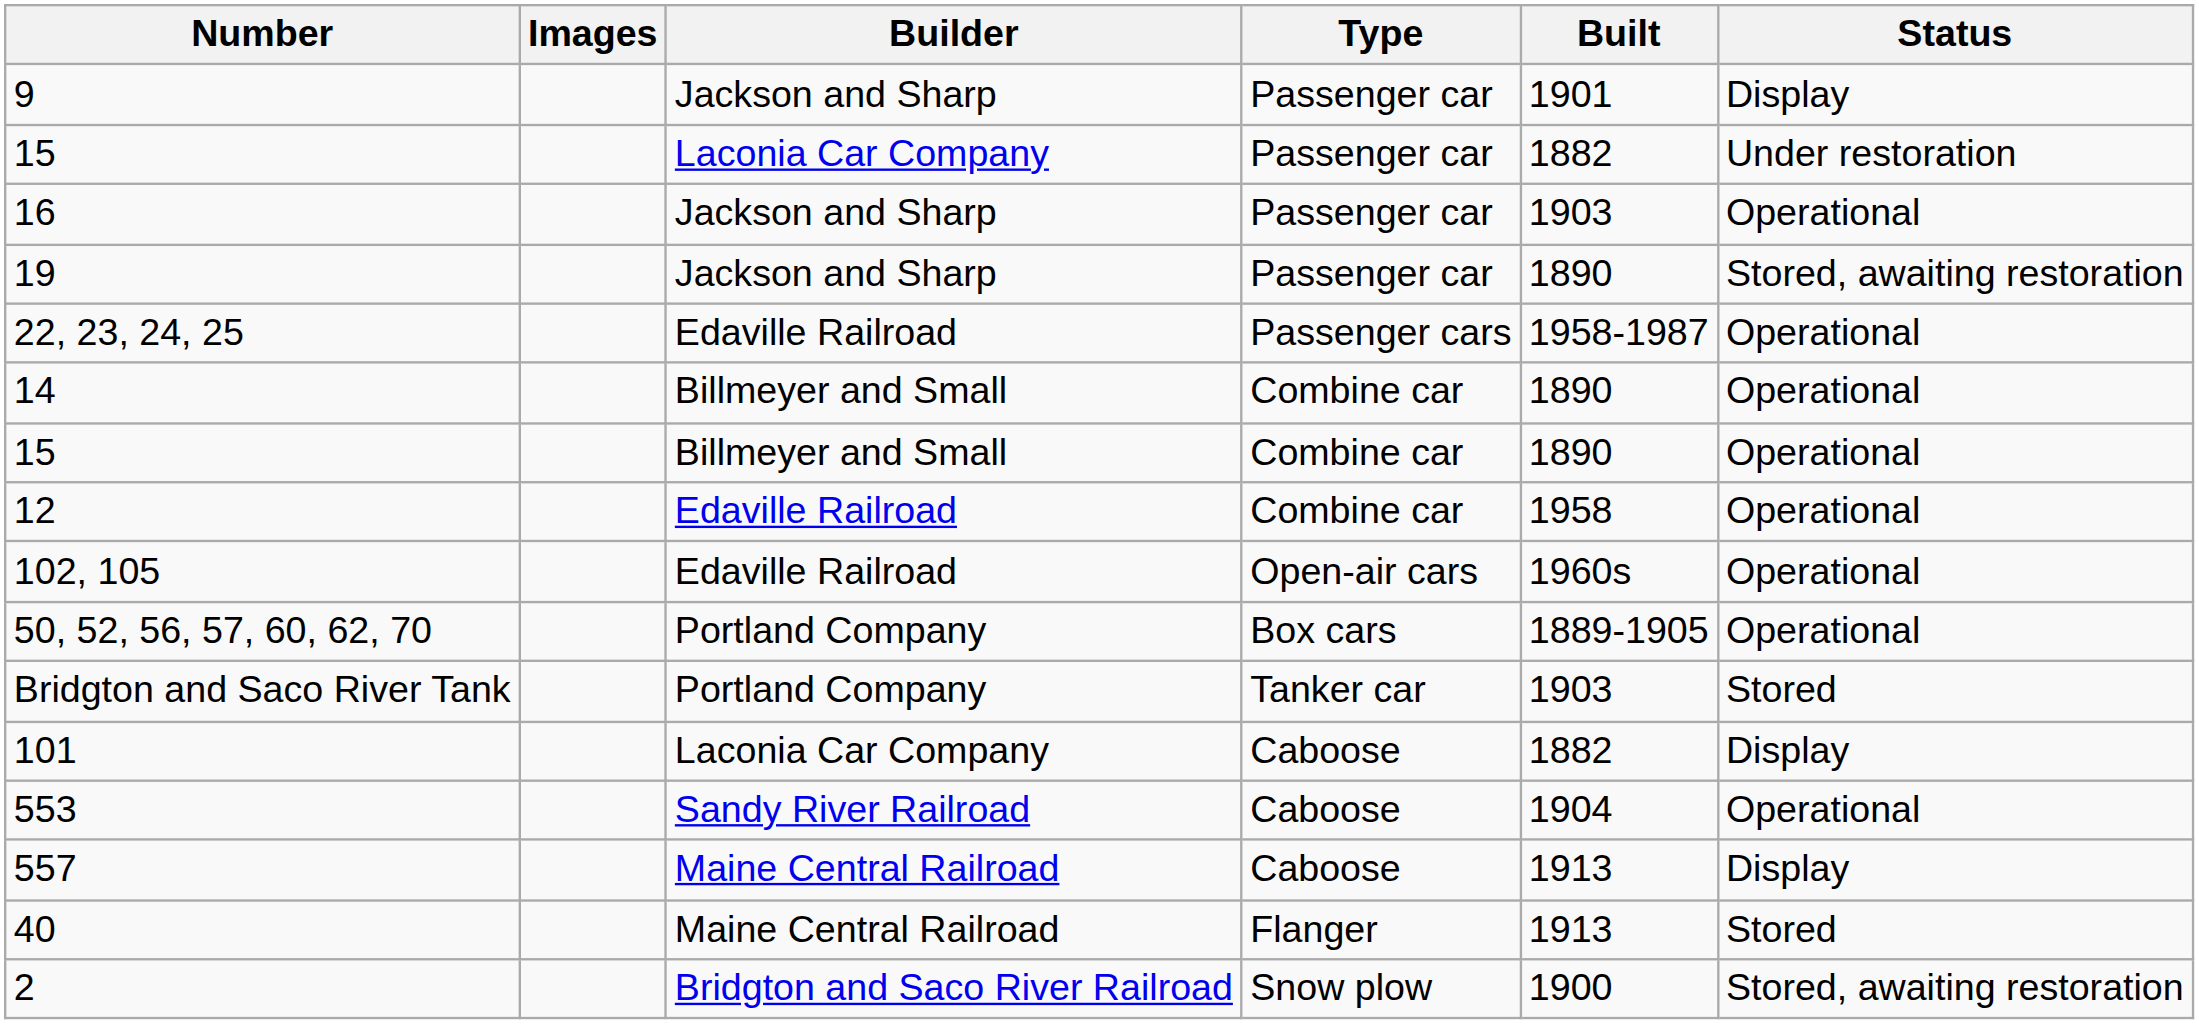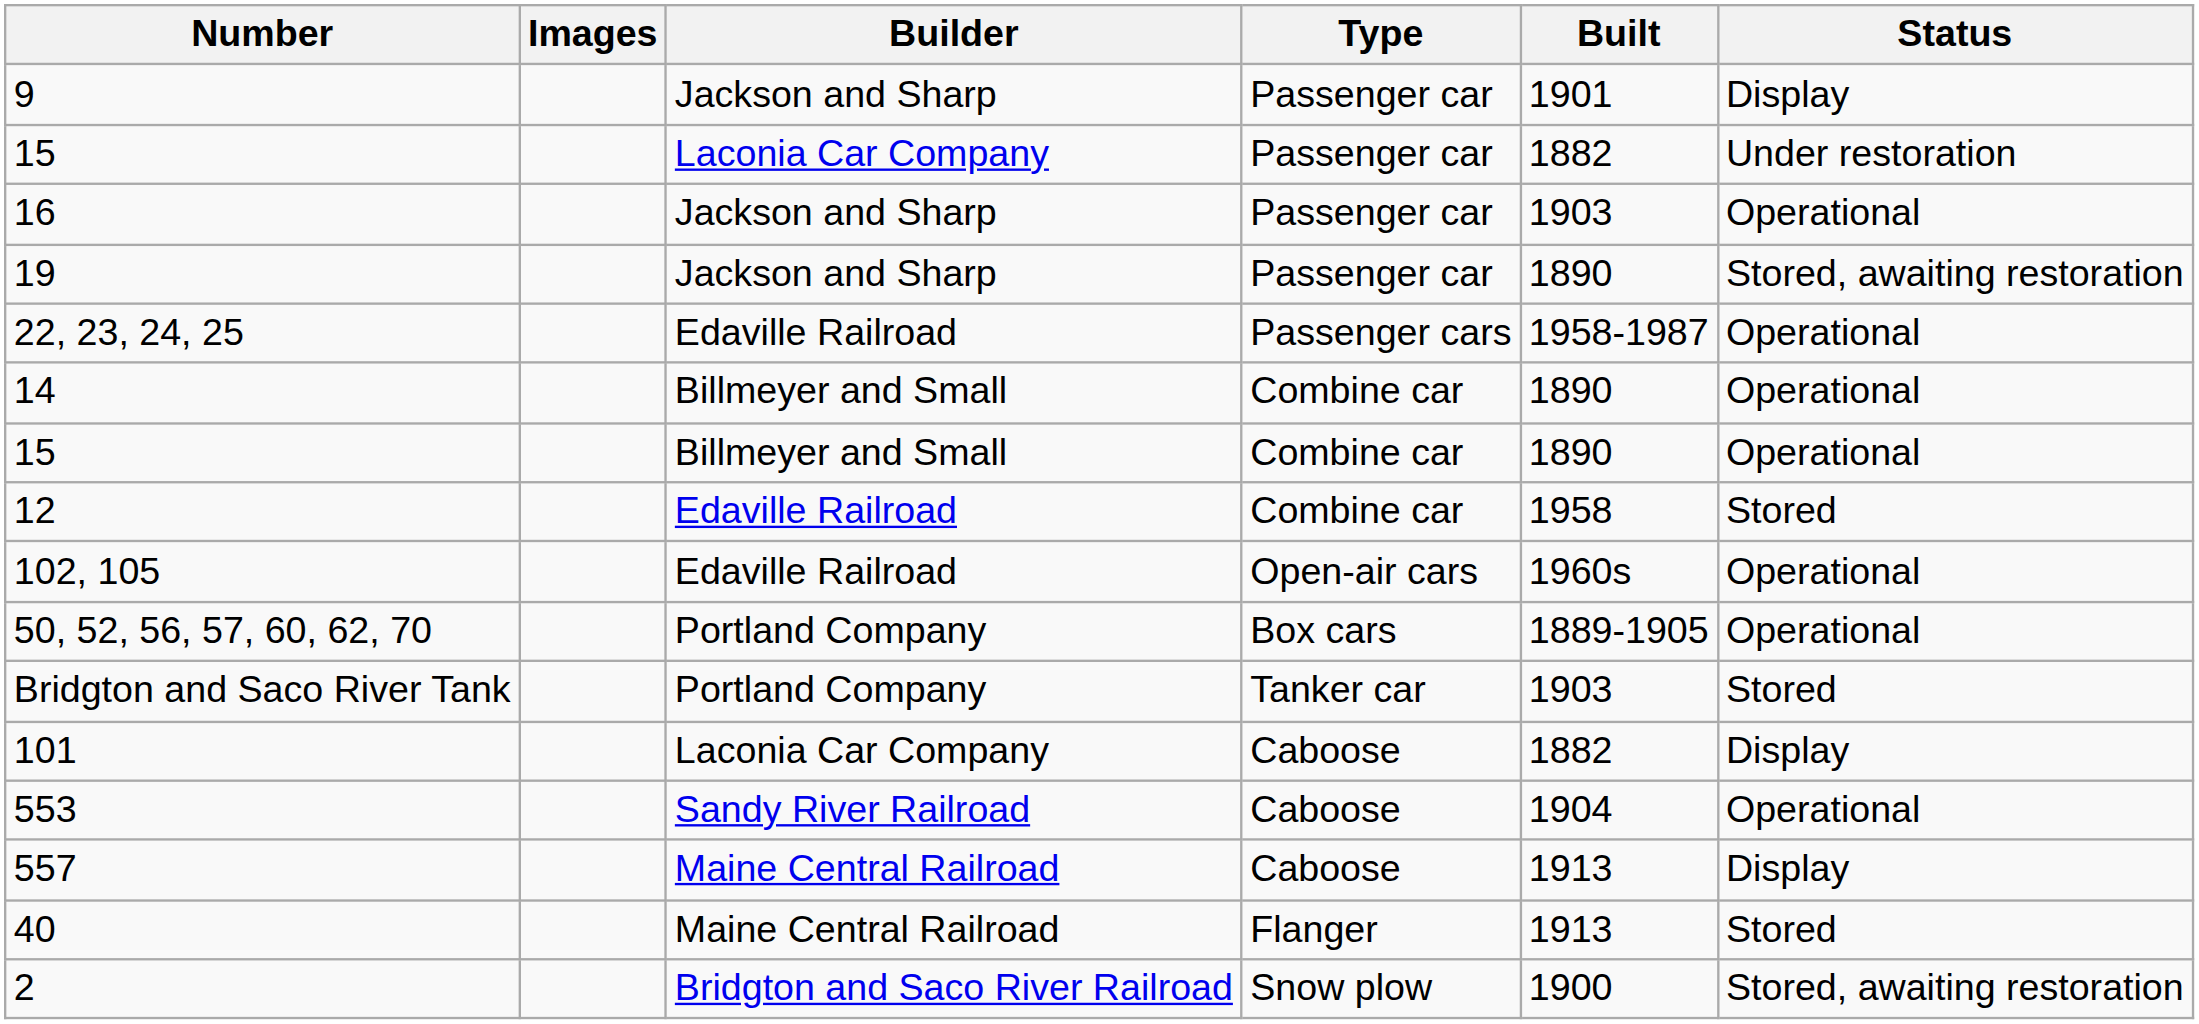12 | Status: Operational -> Stored
